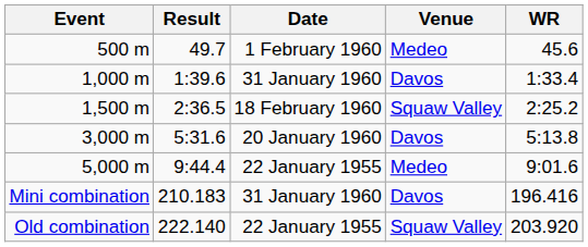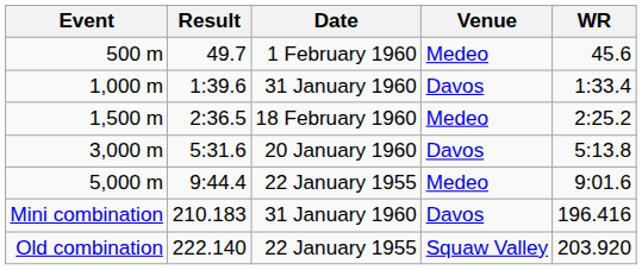1,500 m | Venue: Squaw Valley -> Medeo
